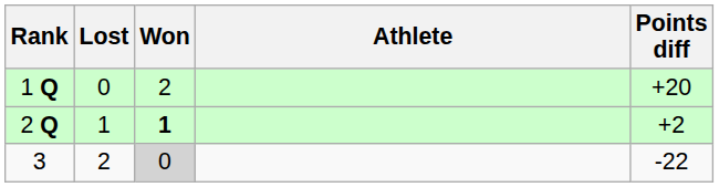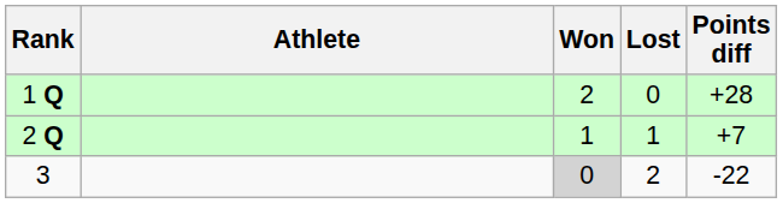columns swapped: Athlete <-> Lost
1 Q | Points diff: +20 -> +28
2 Q | Won: bold -> normal
2 Q | Points diff: +2 -> +7
